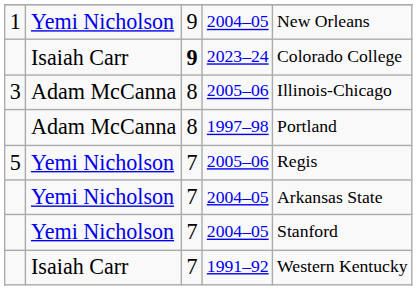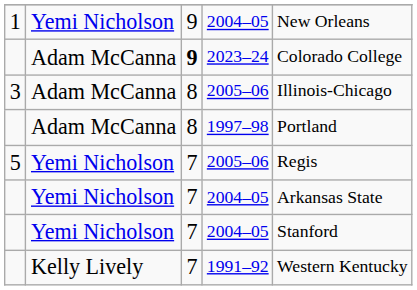2023–24 | column 2: Isaiah Carr -> Adam McCanna
1991–92 | column 2: Isaiah Carr -> Kelly Lively
